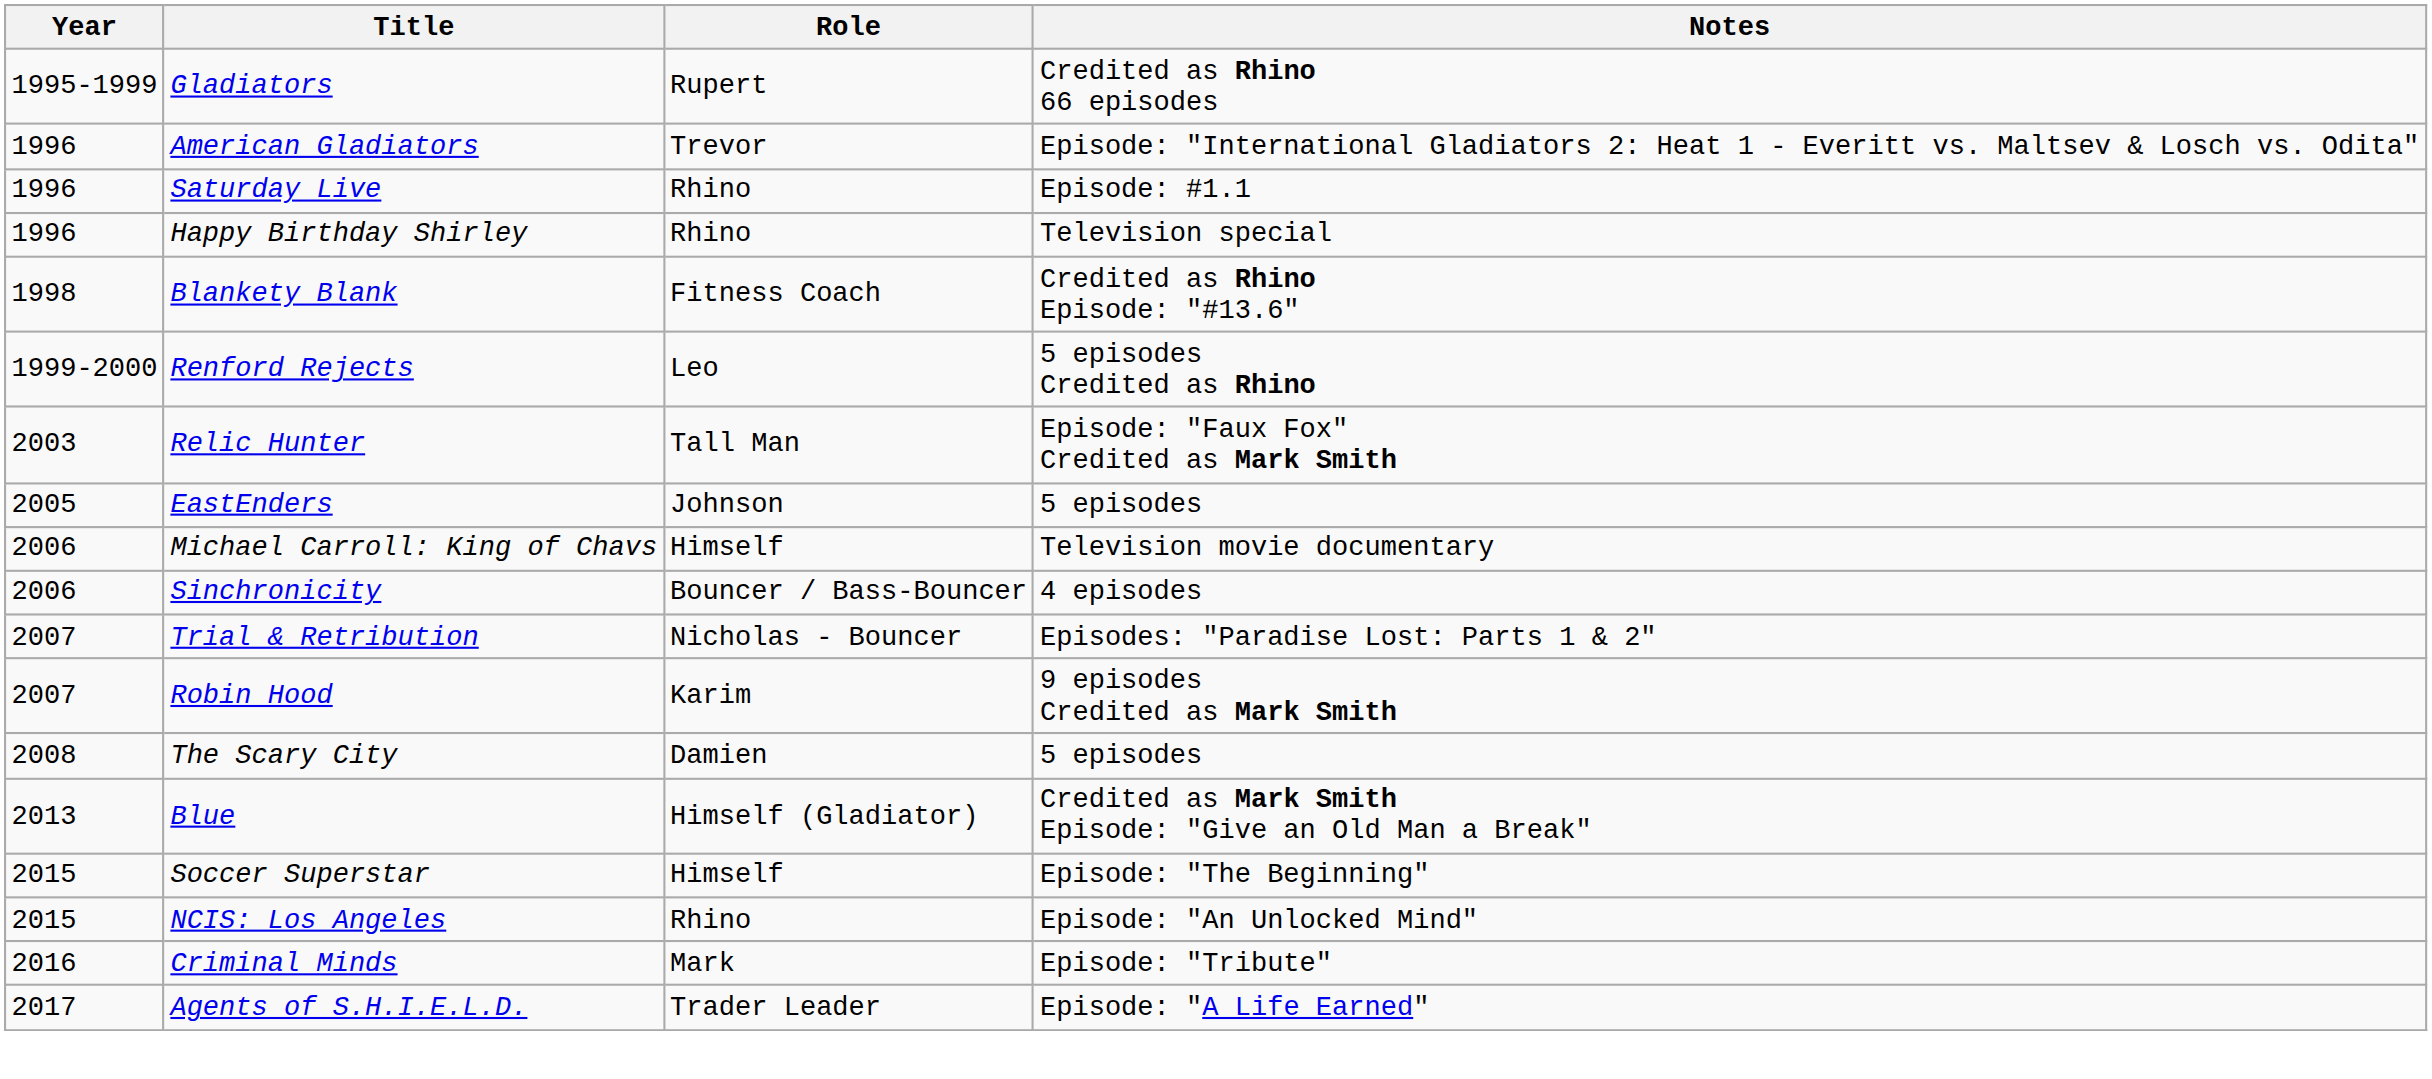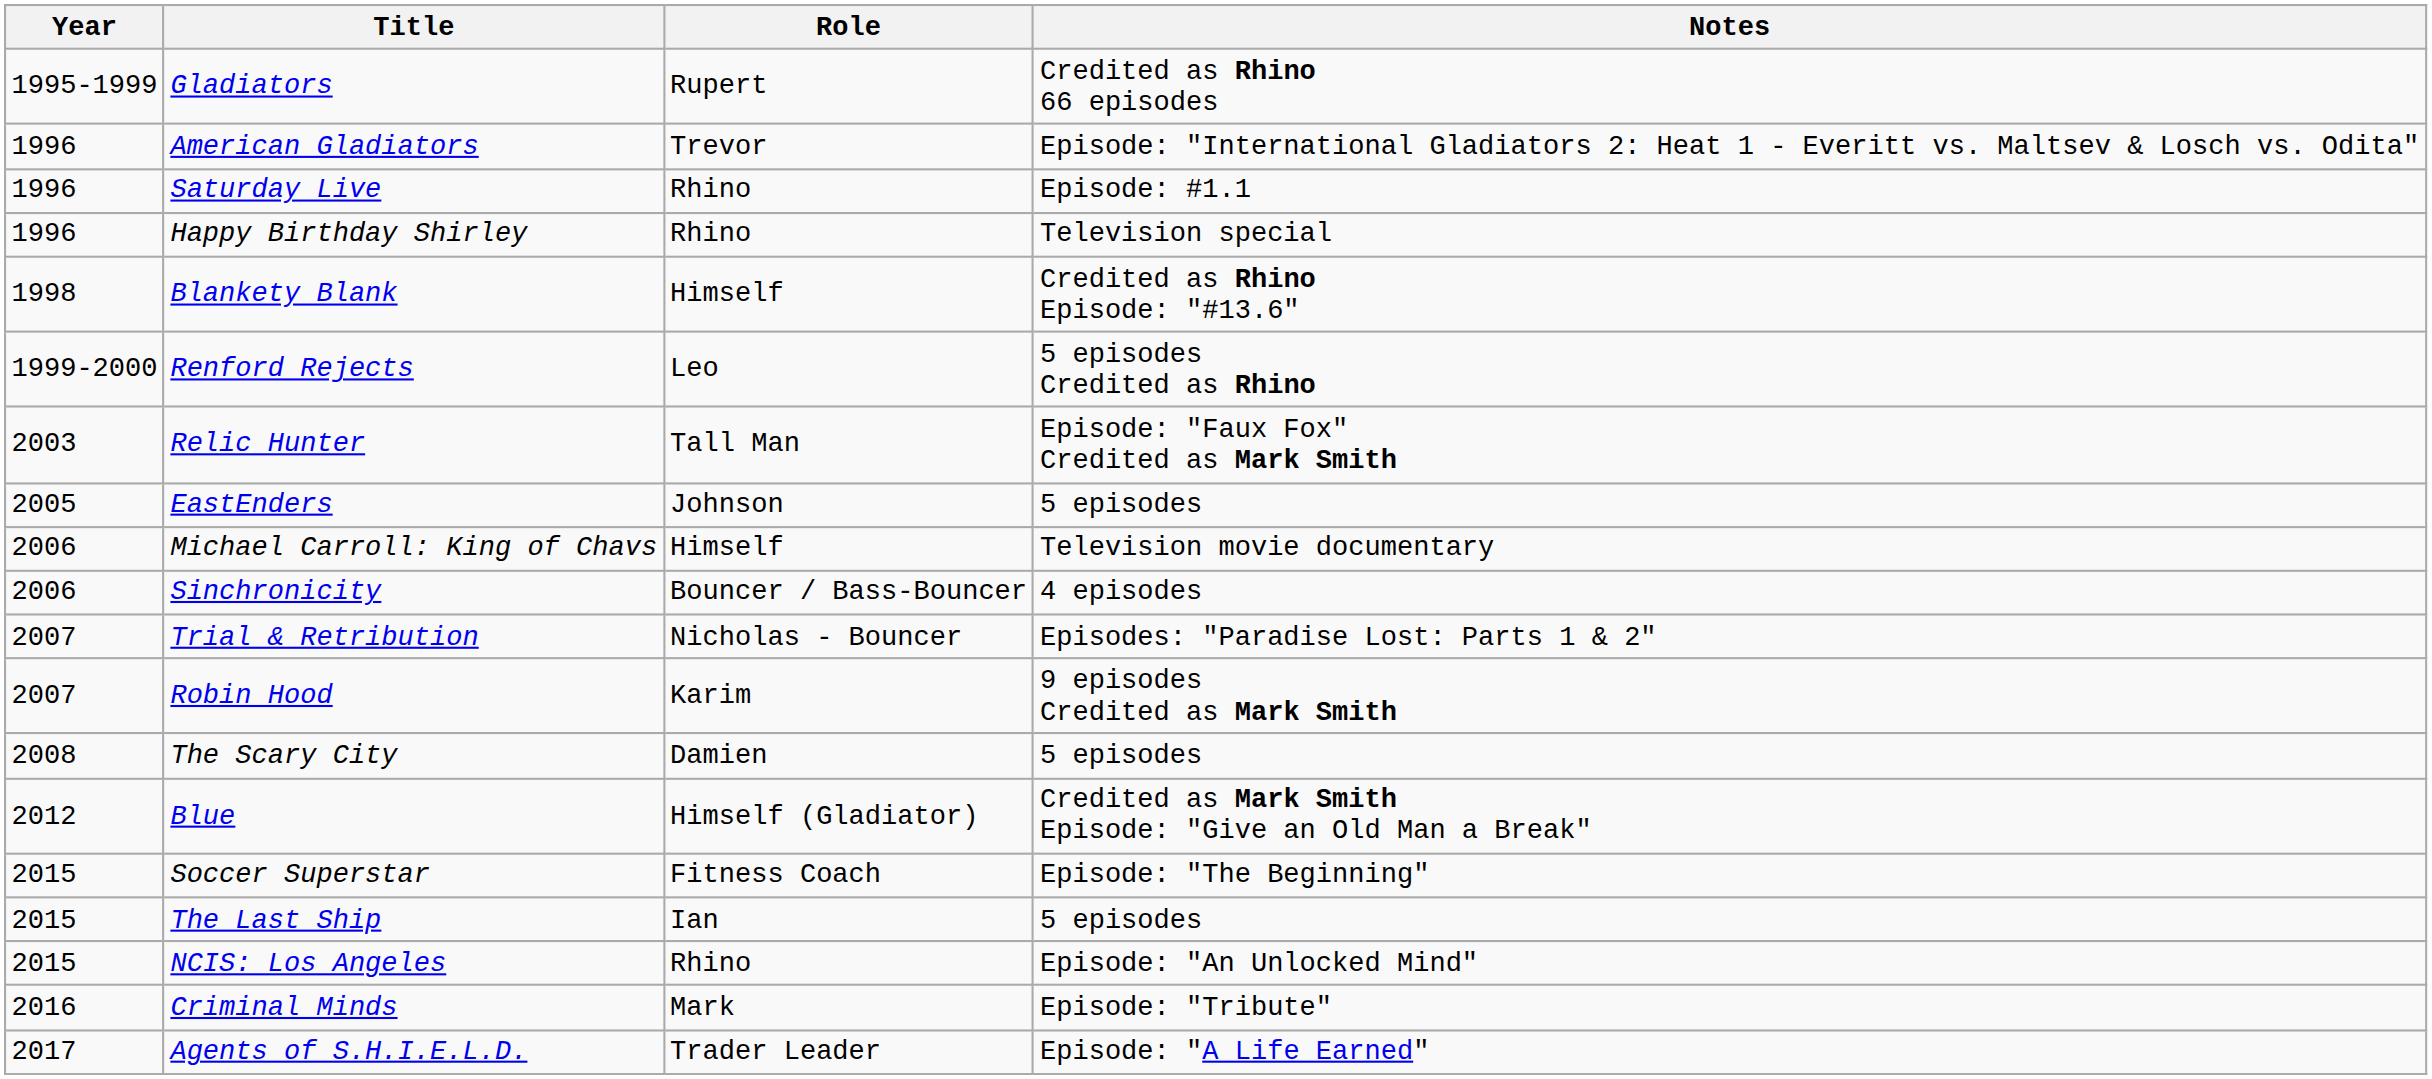Blankety Blank | Role: Fitness Coach -> Himself
Blue | Year: 2013 -> 2012
Soccer Superstar | Role: Himself -> Fitness Coach
+ row: 2015 | The Last Ship | Ian | 5 episodes
